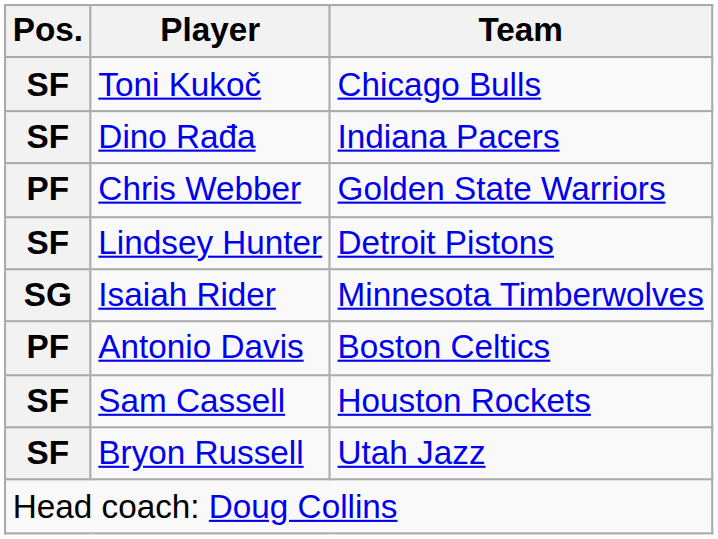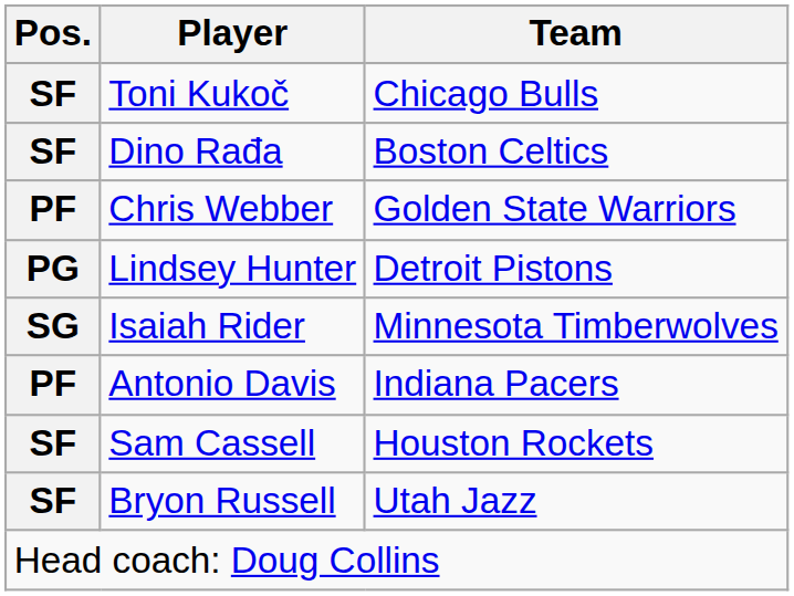Dino Rađa | Team: Indiana Pacers -> Boston Celtics
Lindsey Hunter | Pos.: SF -> PG
Antonio Davis | Team: Boston Celtics -> Indiana Pacers
